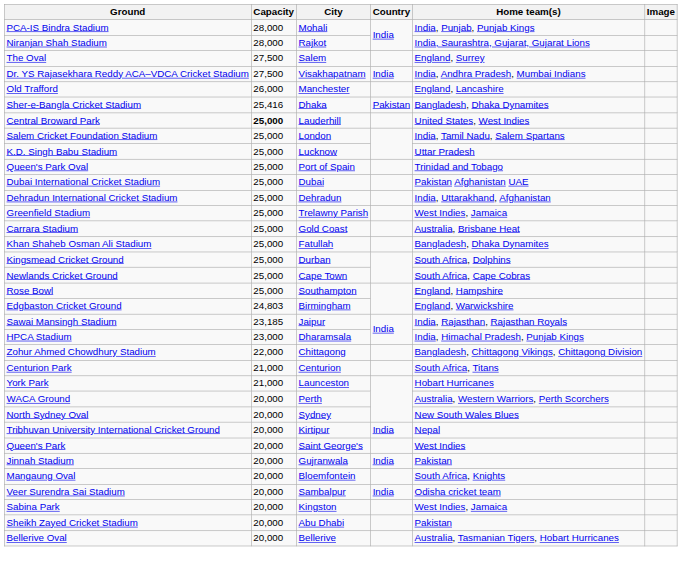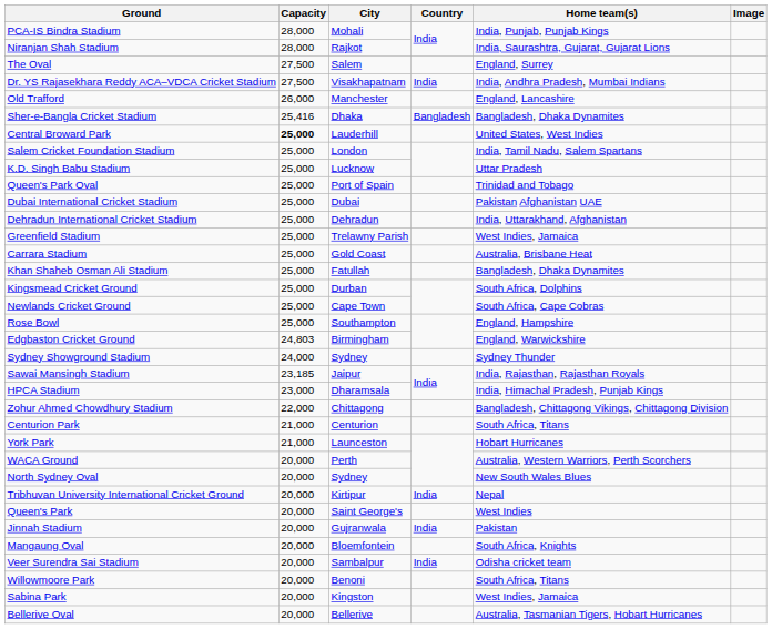Sher-e-Bangla Cricket Stadium | Country: Pakistan -> Bangladesh
+ row: Sydney Showground Stadium | 24,000 | Sydney | Sydney Thunder
+ row: Willowmoore Park | 20,000 | Benoni | South Africa, Titans
- row: Sheikh Zayed Cricket Stadium | 20,000 | Abu Dhabi | Pakistan
